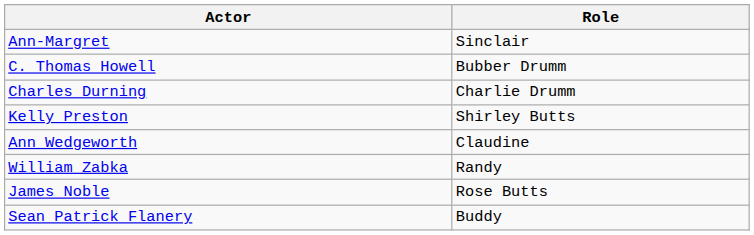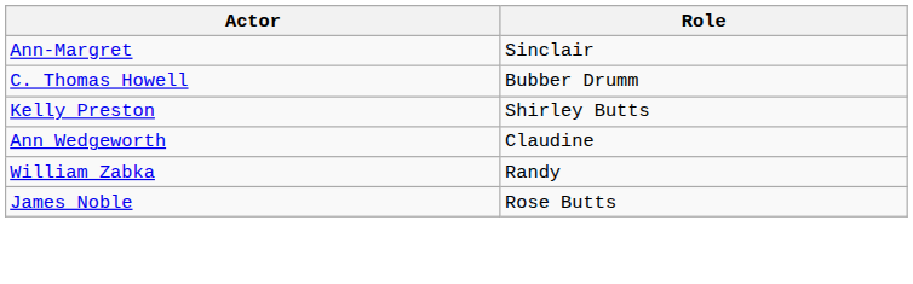- row: Charles Durning | Charlie Drumm
- row: Sean Patrick Flanery | Buddy
